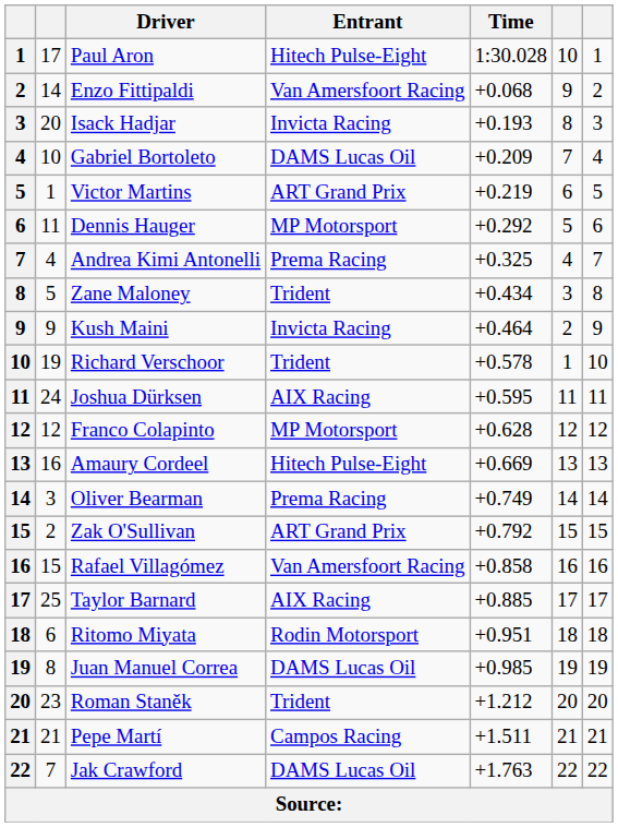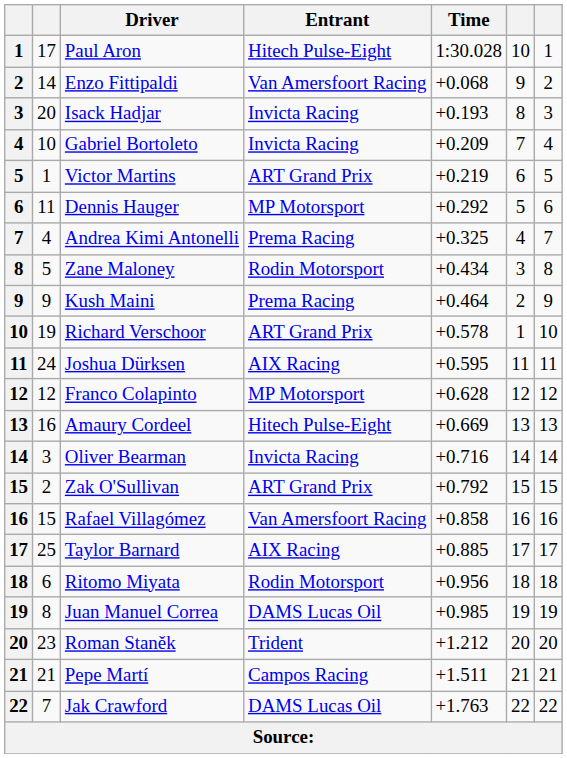Gabriel Bortoleto | Entrant: DAMS Lucas Oil -> Invicta Racing
Zane Maloney | Entrant: Trident -> Rodin Motorsport
Kush Maini | Entrant: Invicta Racing -> Prema Racing
Richard Verschoor | Entrant: Trident -> ART Grand Prix
Oliver Bearman | Entrant: Prema Racing -> Invicta Racing
Oliver Bearman | Time: +0.749 -> +0.716
Ritomo Miyata | Time: +0.951 -> +0.956
